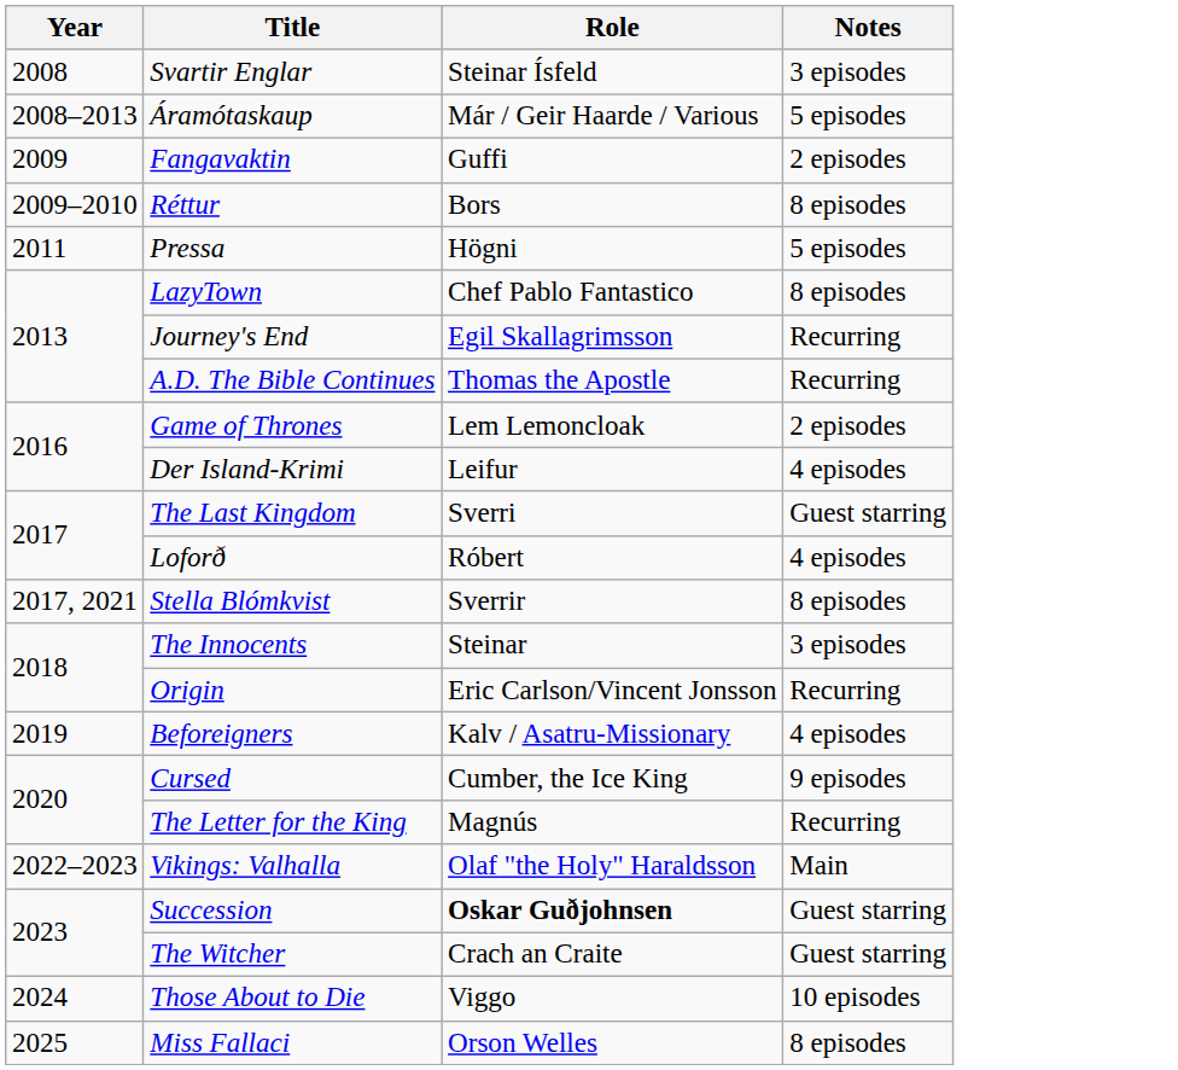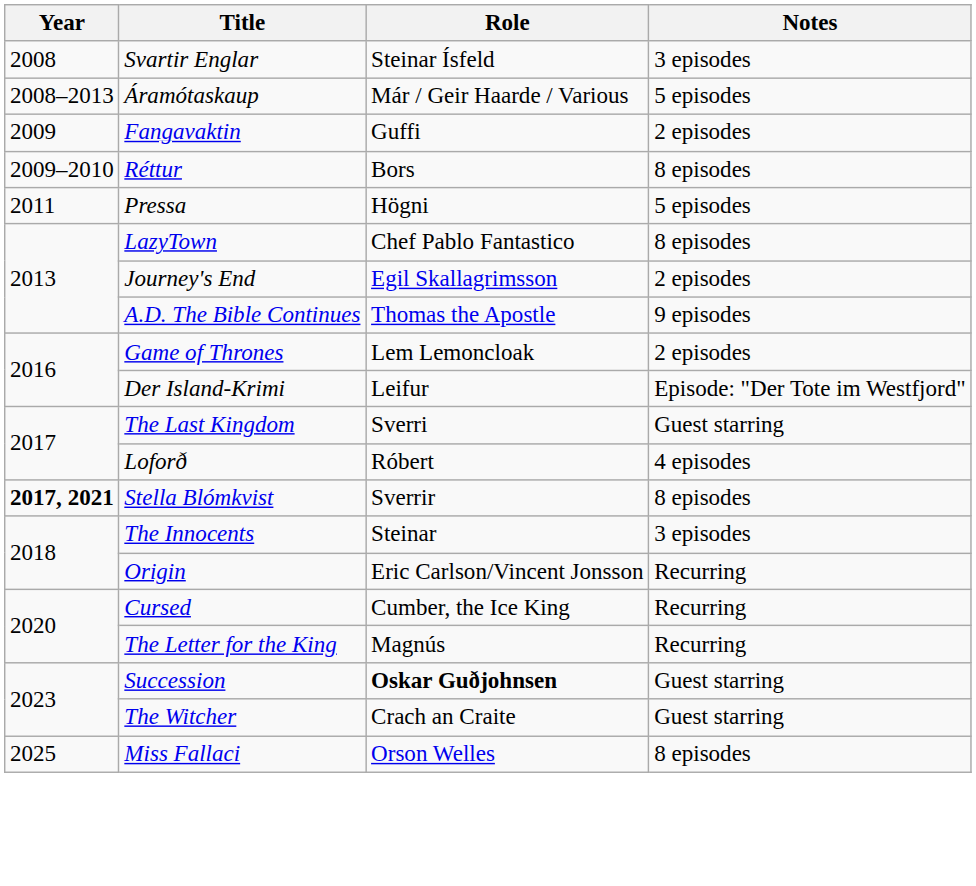Journey's End | Notes: Recurring -> 2 episodes
A.D. The Bible Continues | Notes: Recurring -> 9 episodes
Der Island-Krimi | Notes: 4 episodes -> Episode: "Der Tote im Westfjord"
Stella Blómkvist | Year: normal -> bold
- row: 2019 | Beforeigners | Kalv / Asatru-Missionary | 4 episodes
Cursed | Notes: 9 episodes -> Recurring
- row: 2022–2023 | Vikings: Valhalla | Olaf "the Holy" Haraldsson | Main
- row: 2024 | Those About to Die | Viggo | 10 episodes
